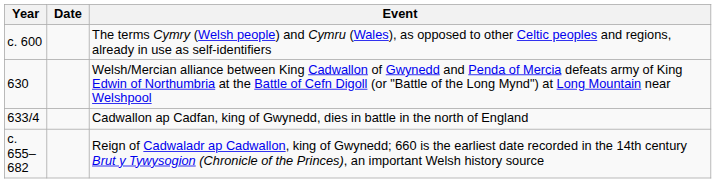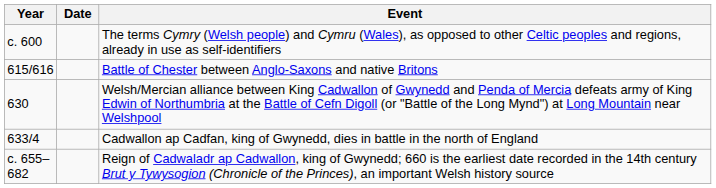+ row: 615/616 | Battle of Chester between Anglo-Saxons and native Britons
